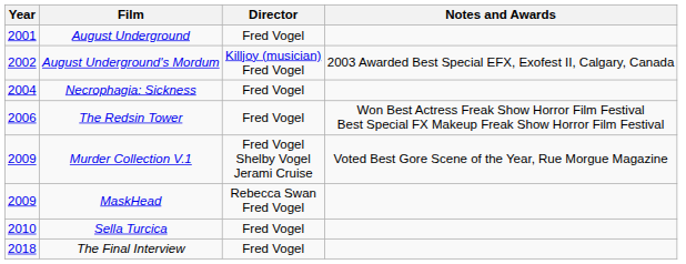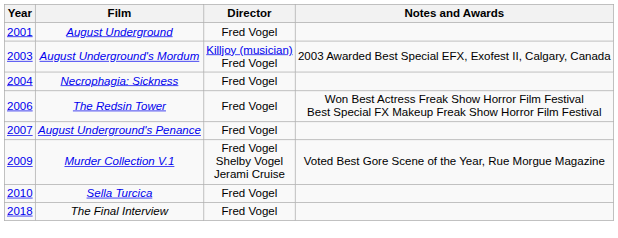August Underground's Mordum | Year: 2002 -> 2003
+ row: 2007 | August Underground's Penance | Fred Vogel
- row: 2009 | MaskHead | Rebecca Swan Fred Vogel
